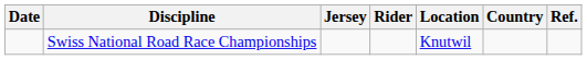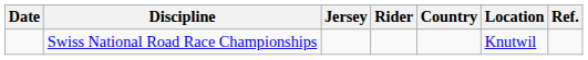columns swapped: Country <-> Location
